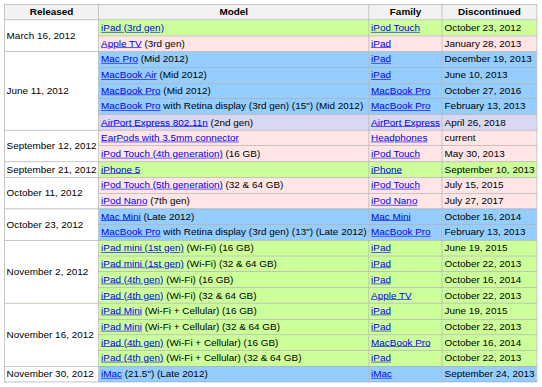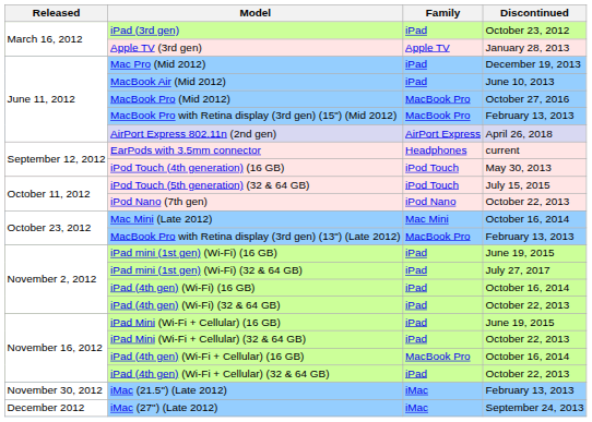iPad (3rd gen) | Family: iPod Touch -> iPad
Apple TV (3rd gen) | Family: iPad -> Apple TV
- row: September 21, 2012 | iPhone 5 | iPhone | September 10, 2013
iPod Nano (7th gen) | Discontinued: July 27, 2017 -> October 22, 2013
iPad mini (1st gen) (Wi-Fi) (32 & 64 GB) | Discontinued: October 22, 2013 -> July 27, 2017
iPad (4th gen) (Wi-Fi) (32 & 64 GB) | Family: Apple TV -> iPad
iMac (21.5") (Late 2012) | Discontinued: September 24, 2013 -> February 13, 2013
+ row: December 2012 | iMac (27") (Late 2012) | iMac | September 24, 2013
